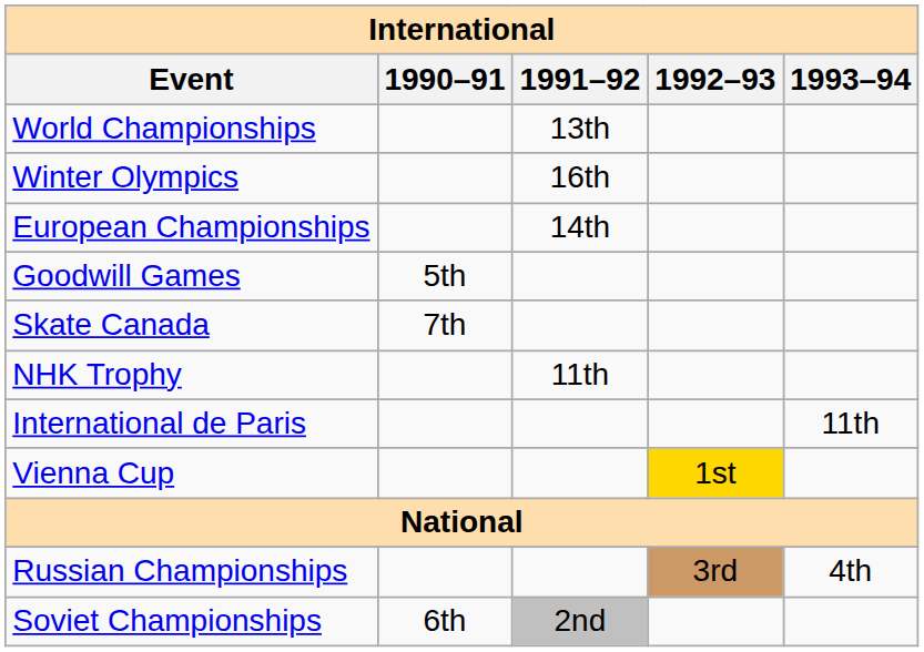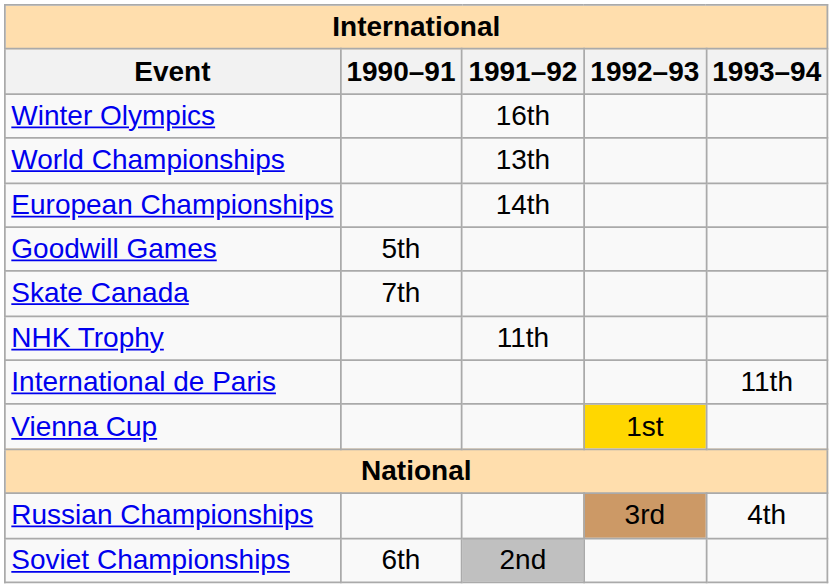rows swapped: Winter Olympics <-> World Championships
